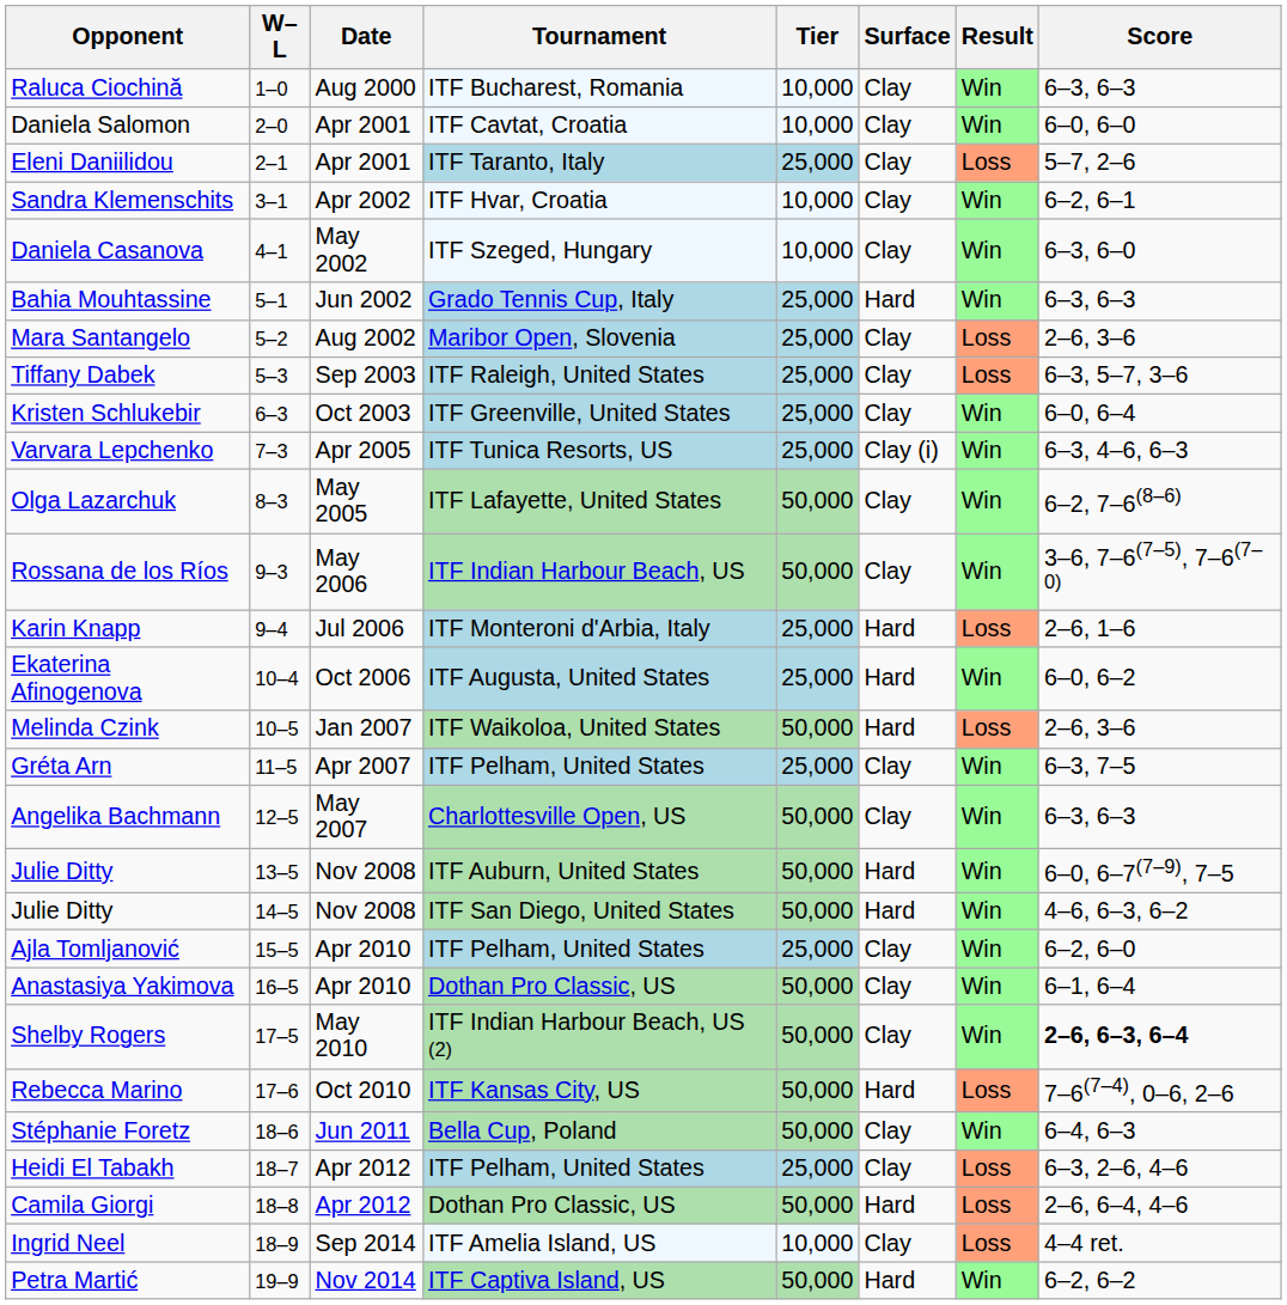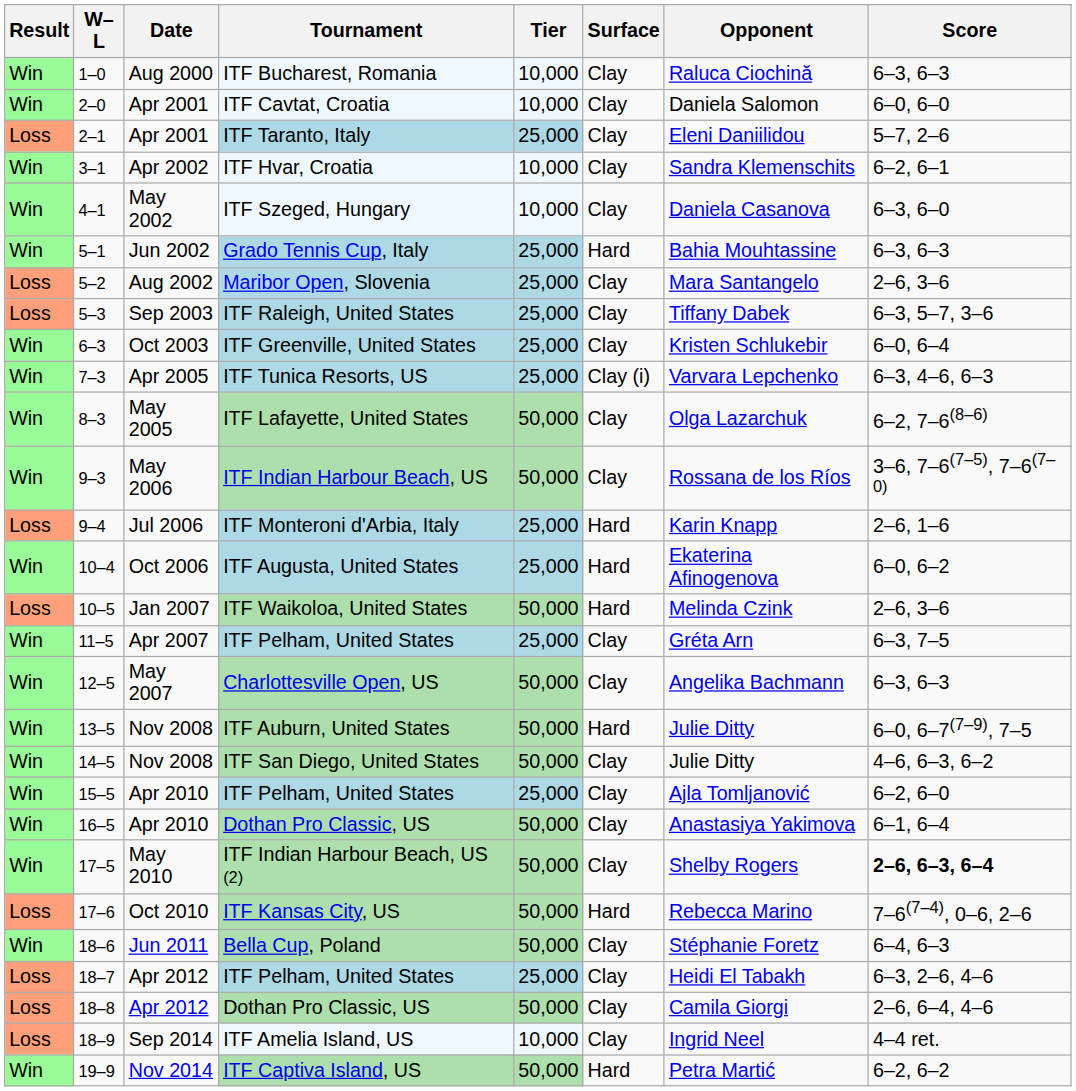columns swapped: Result <-> Opponent
14–5 | Surface: Hard -> Clay
18–8 | Surface: Hard -> Clay
